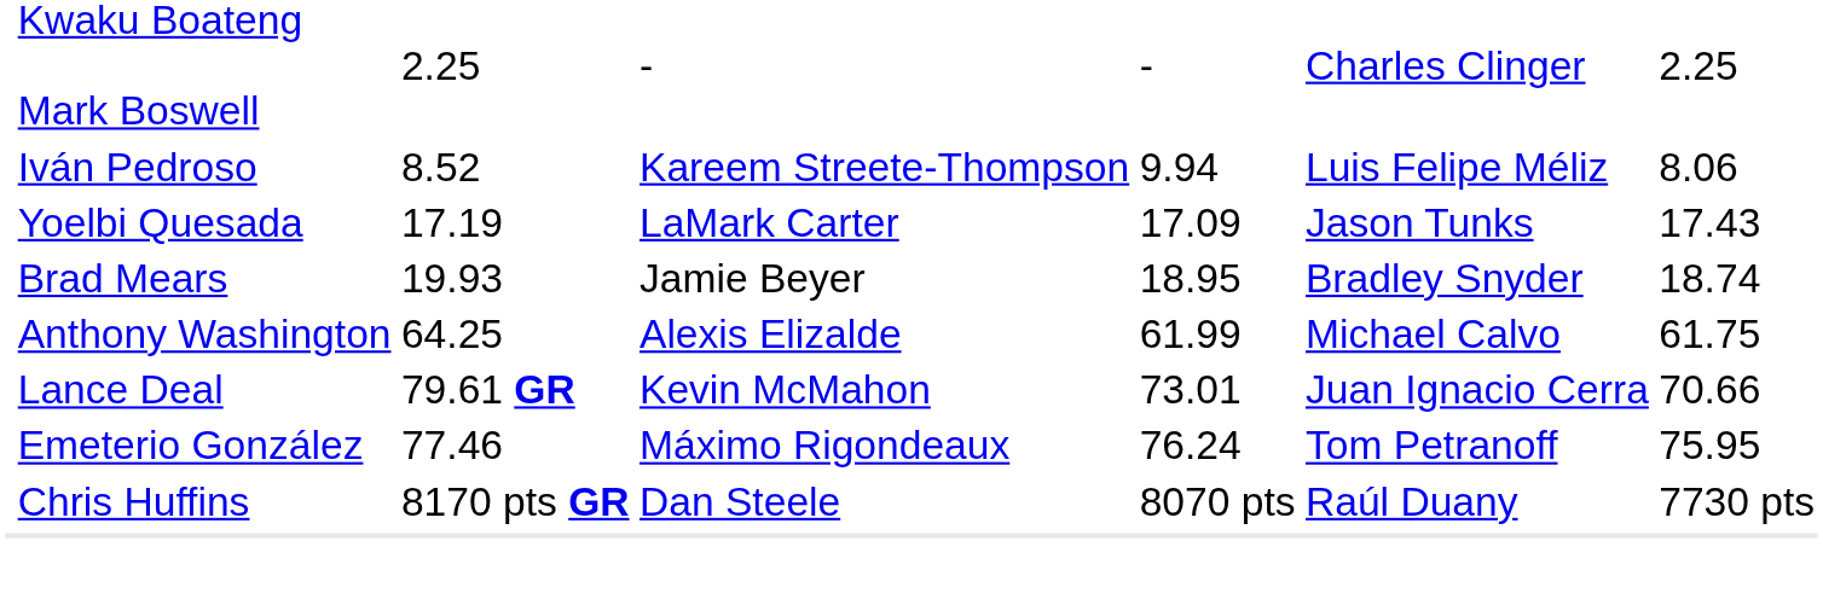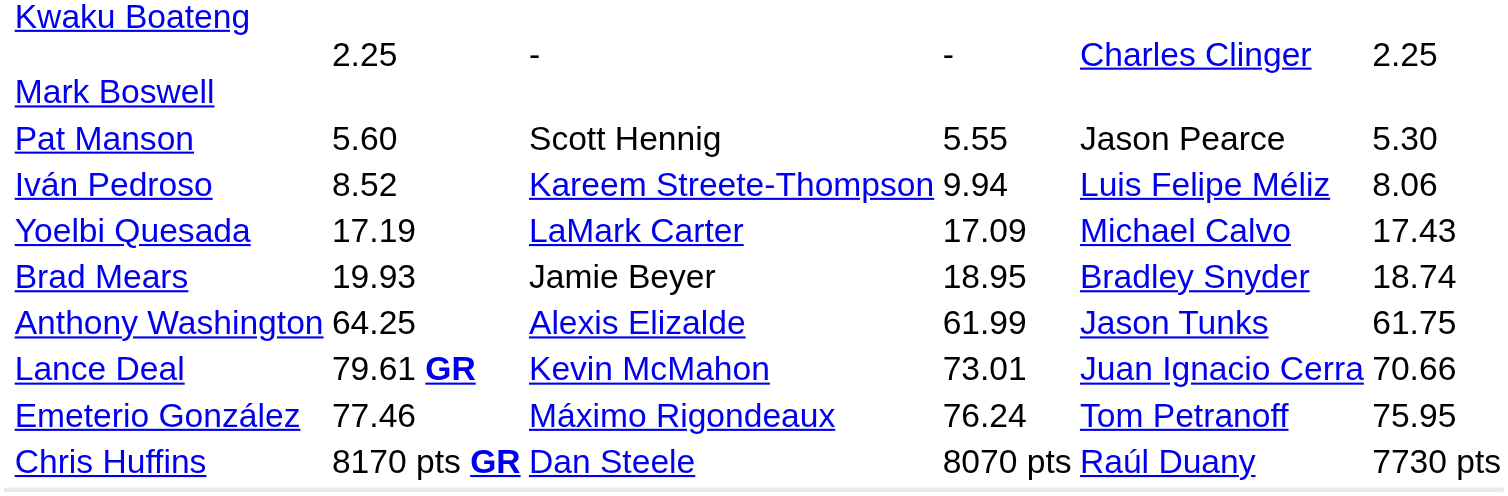+ row: Pat Manson | 5.60 | Scott Hennig | 5.55 | Jason Pearce | 5.30
Yoelbi Quesada | column 6: Jason Tunks -> Michael Calvo
Anthony Washington | column 6: Michael Calvo -> Jason Tunks
